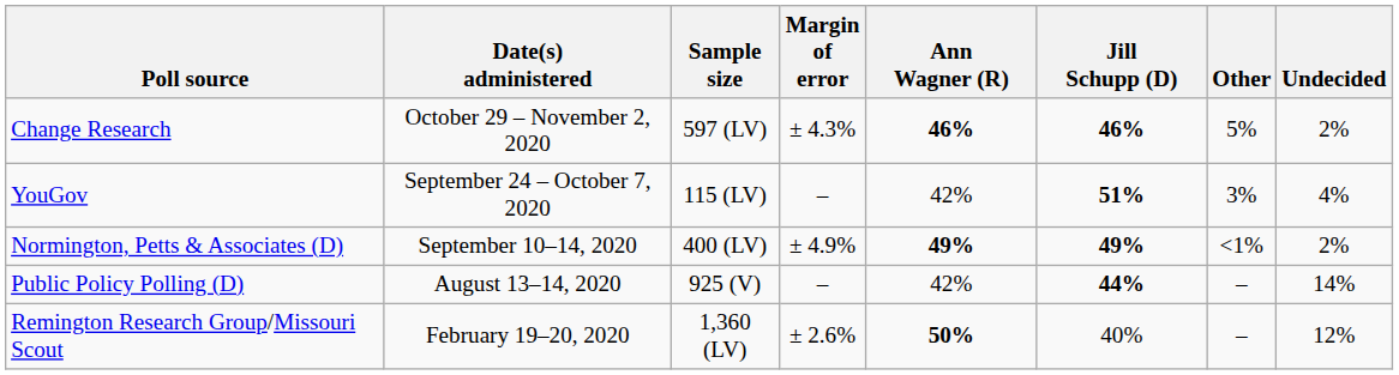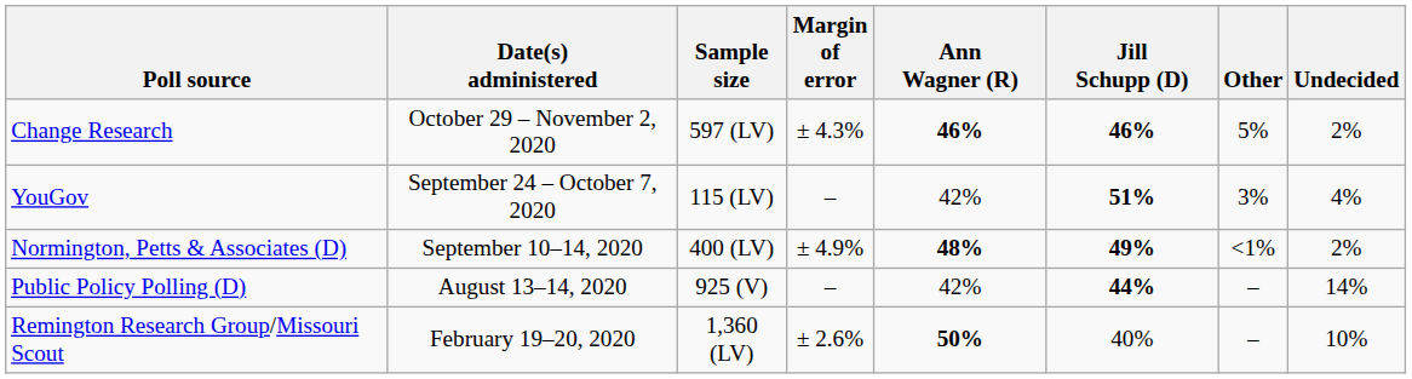Normington, Petts & Associates (D) | Ann Wagner (R): 49% -> 48%
Remington Research Group/Missouri Scout | Undecided: 12% -> 10%
